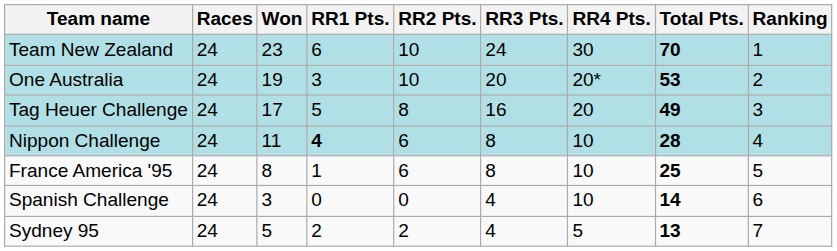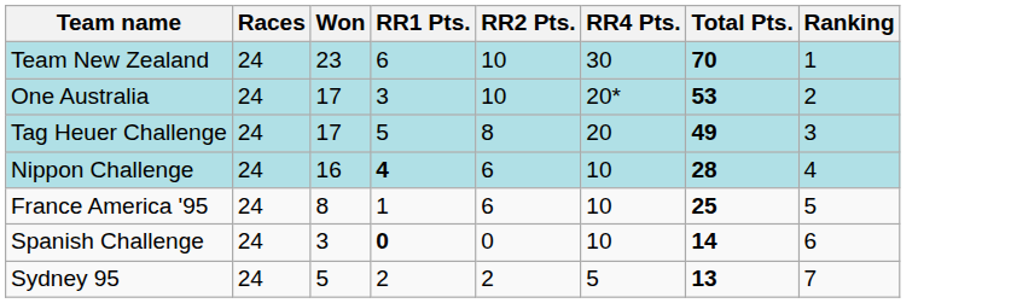- column: RR3 Pts. | 24 | 20 | 16 | 8 | 8 | 4 | 4
One Australia | Won: 19 -> 17
Nippon Challenge | Won: 11 -> 16
Spanish Challenge | RR1 Pts.: normal -> bold
